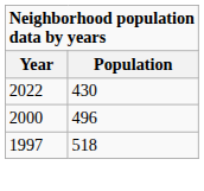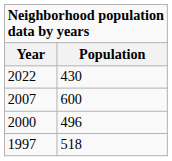+ row: 2007 | 600
